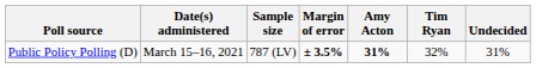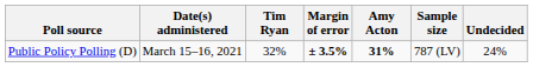columns swapped: Sample size <-> Tim Ryan
Public Policy Polling (D) | Undecided: 31% -> 24%
